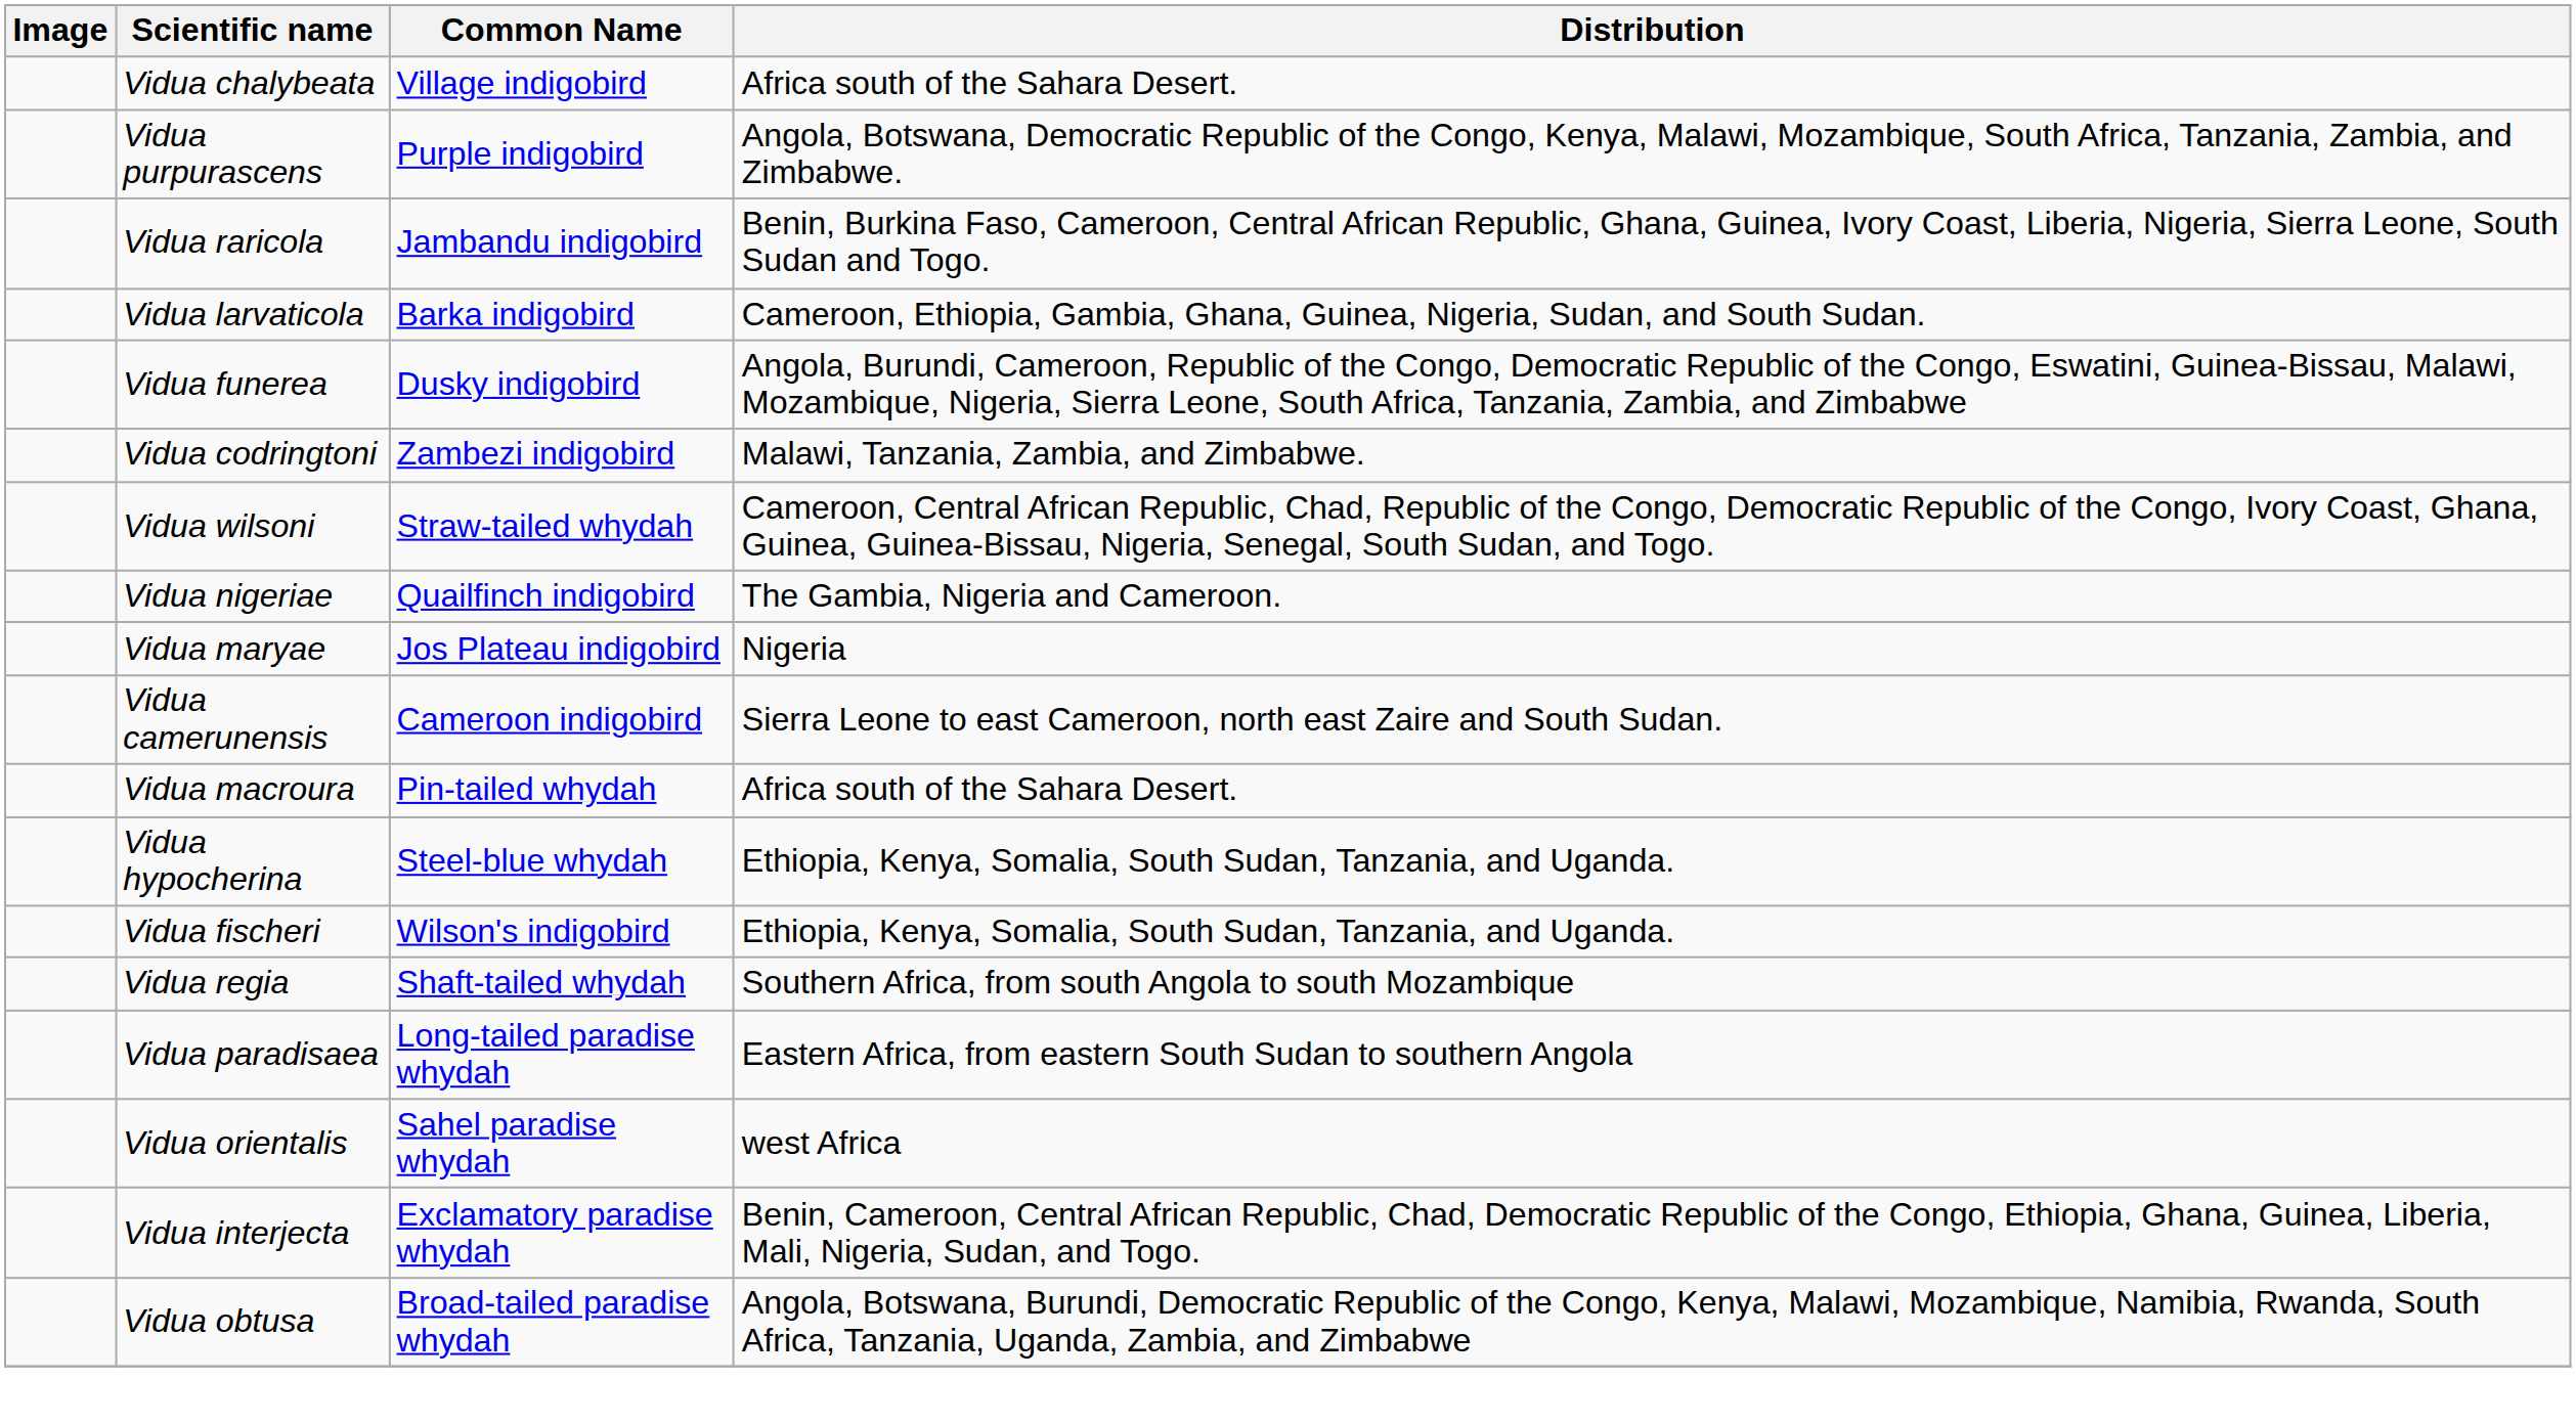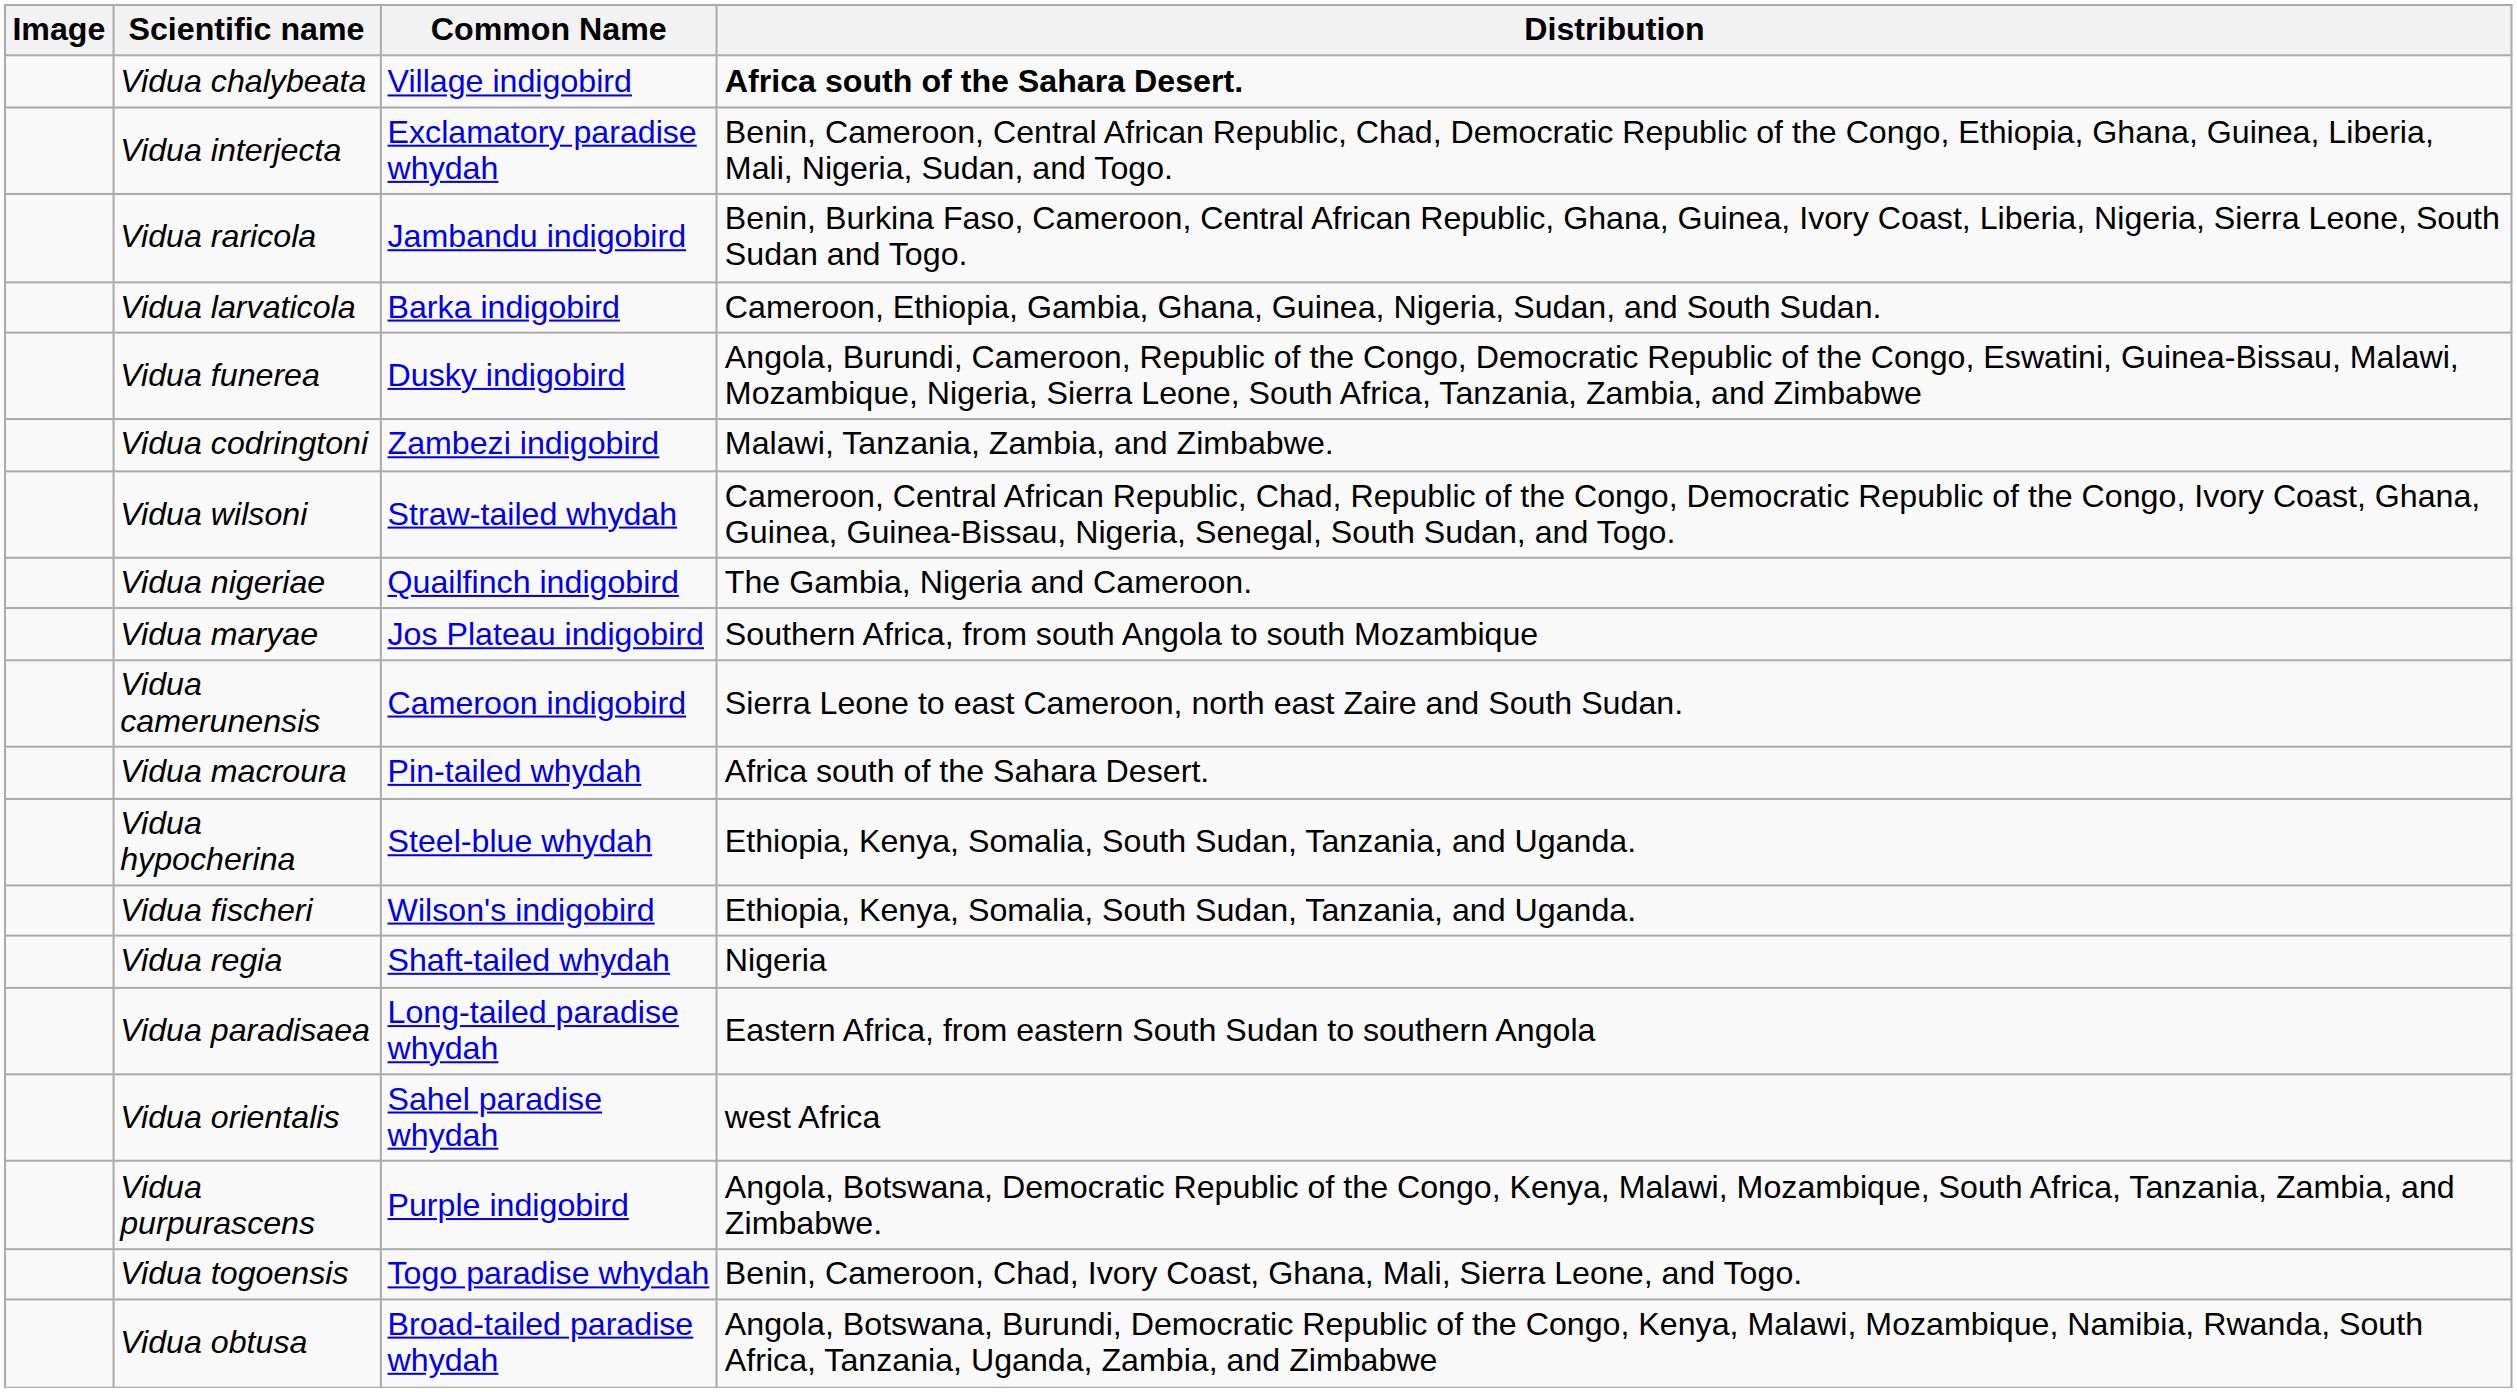Vidua chalybeata | Distribution: normal -> bold
rows swapped: Vidua purpurascens <-> Vidua interjecta
Vidua maryae | Distribution: Nigeria -> Southern Africa, from south Angola to south Mozambique
Vidua regia | Distribution: Southern Africa, from south Angola to south Mozambique -> Nigeria
+ row: Vidua togoensis | Togo paradise whydah | Benin, Cameroon, Chad, Ivory Coast, Ghana, Mali, Sierra Leone, and Togo.
